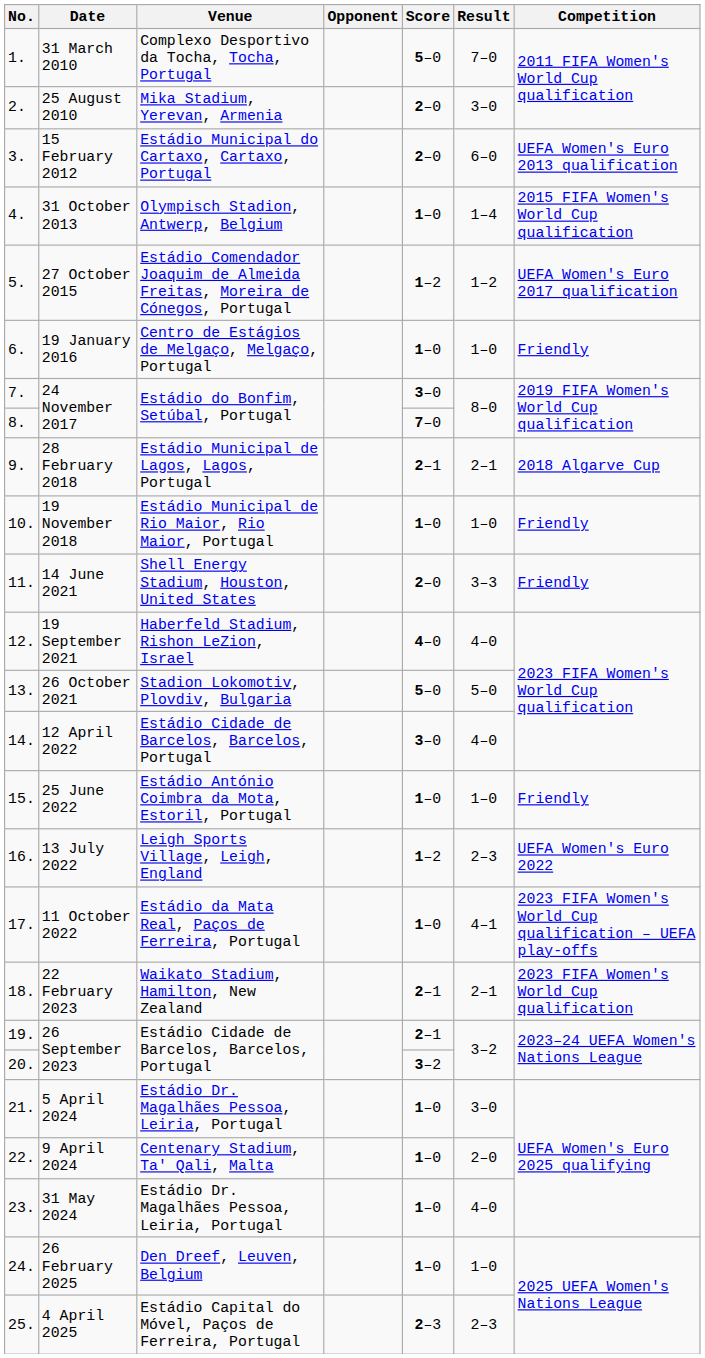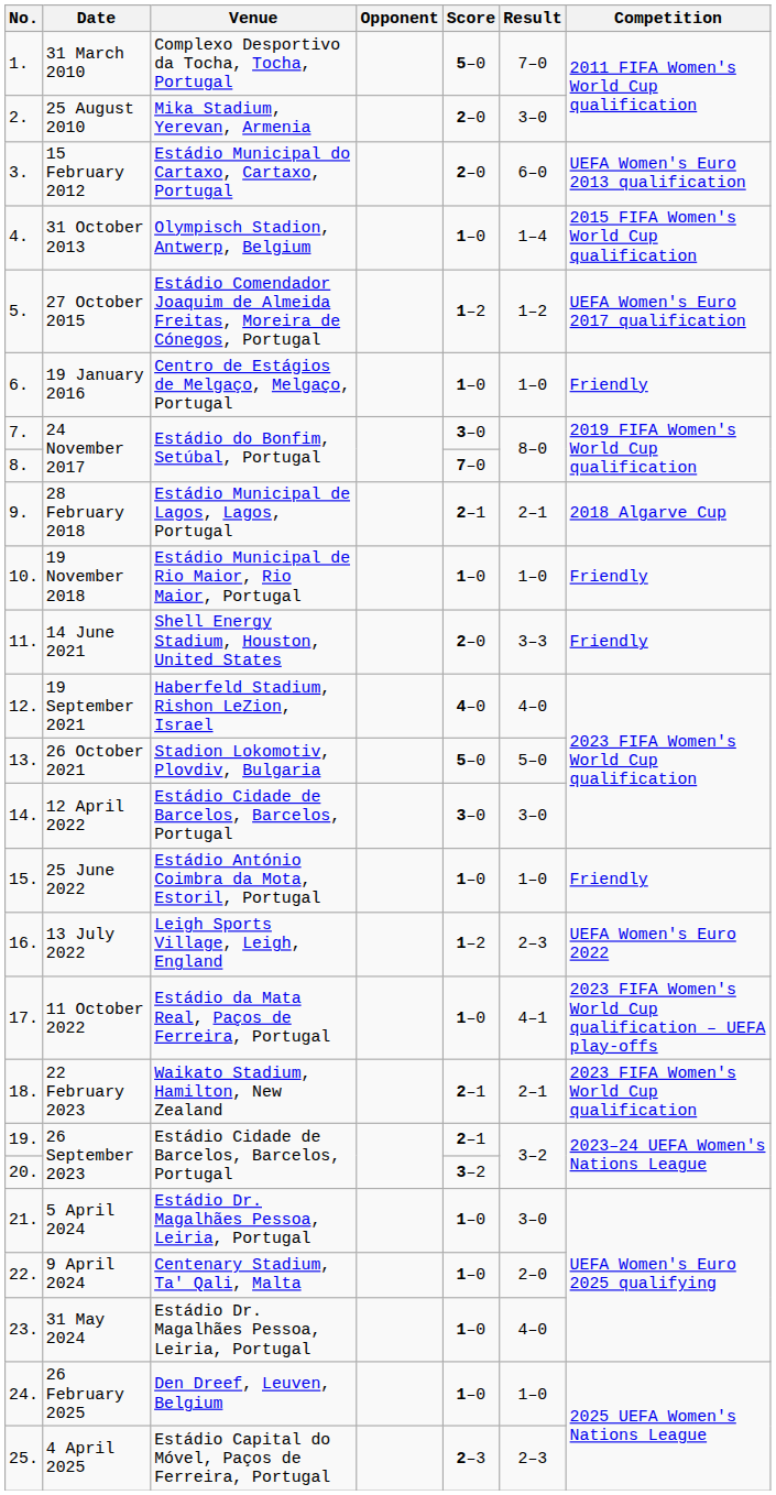12 April 2022 | Result: 4–0 -> 3–0
